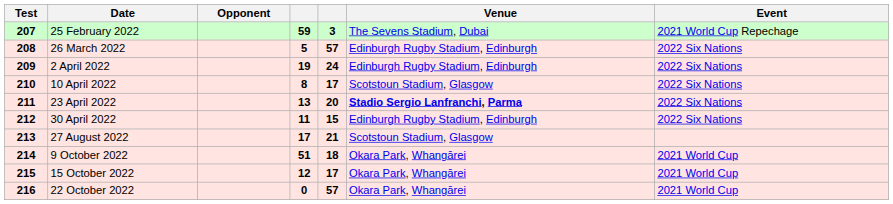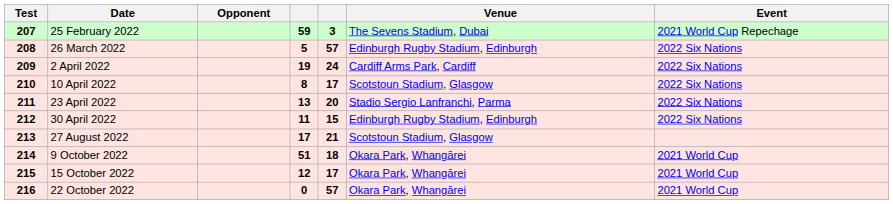2 April 2022 | Venue: Edinburgh Rugby Stadium, Edinburgh -> Cardiff Arms Park, Cardiff
23 April 2022 | Venue: bold -> normal
